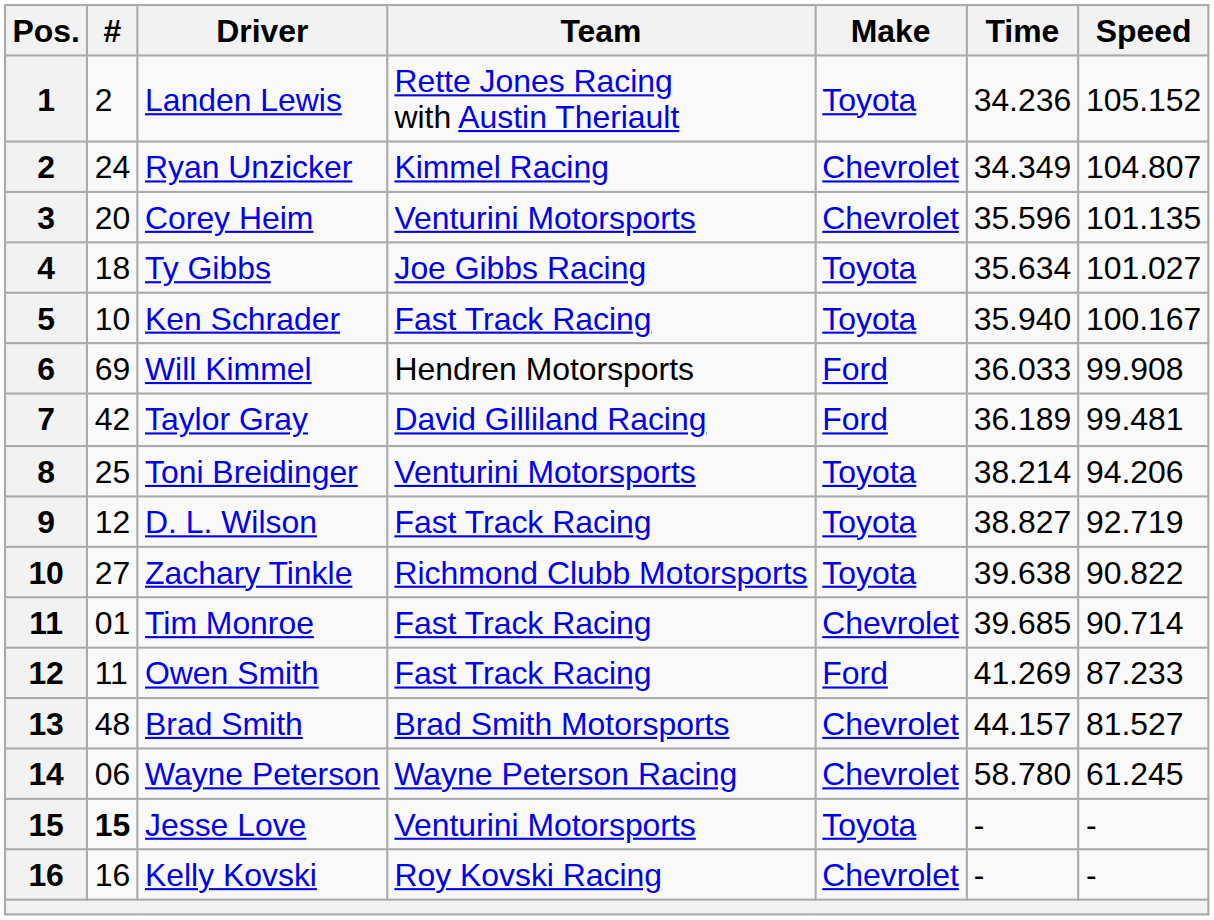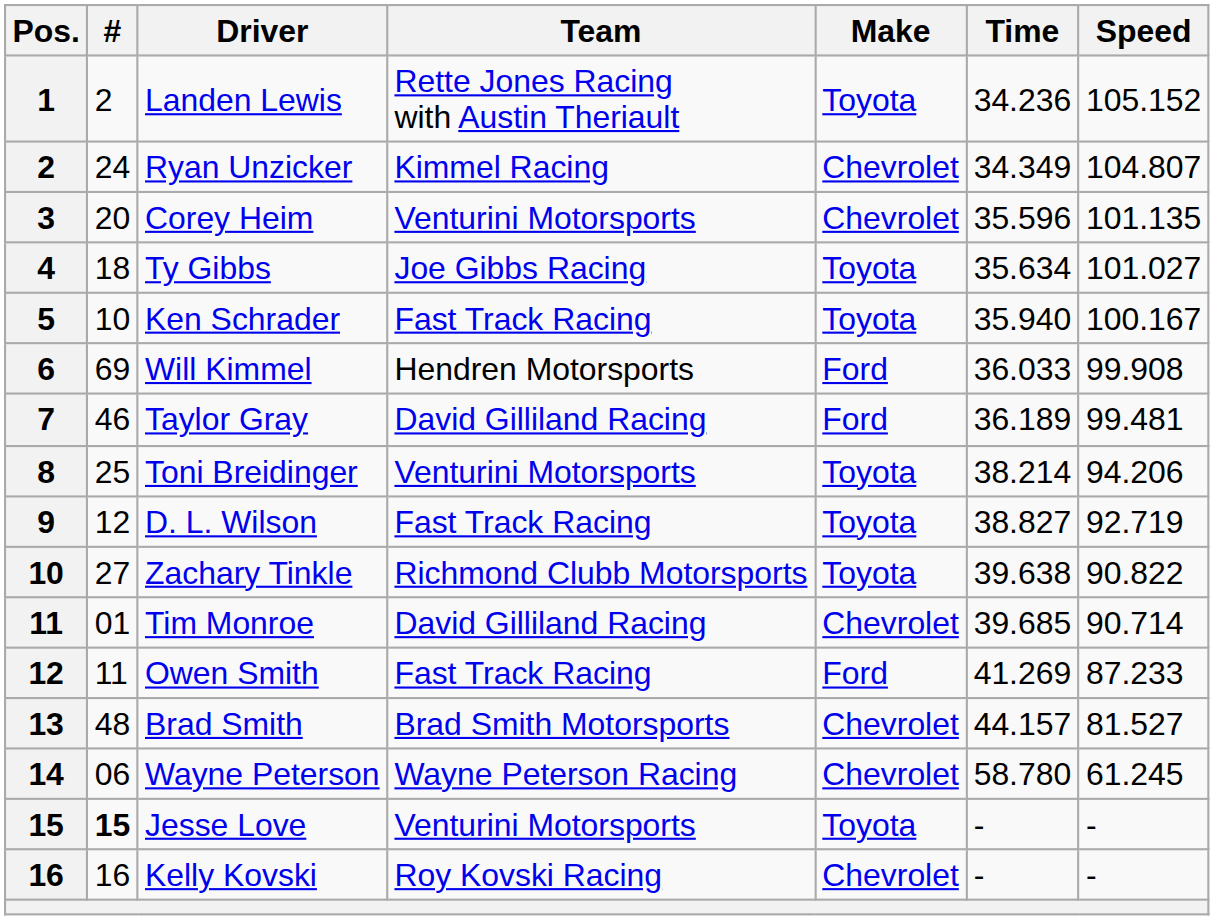Taylor Gray | #: 42 -> 46
Tim Monroe | Team: Fast Track Racing -> David Gilliland Racing
